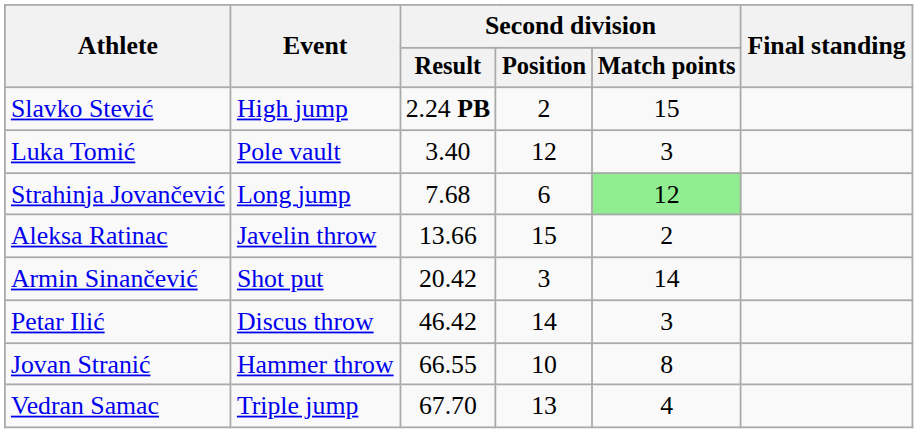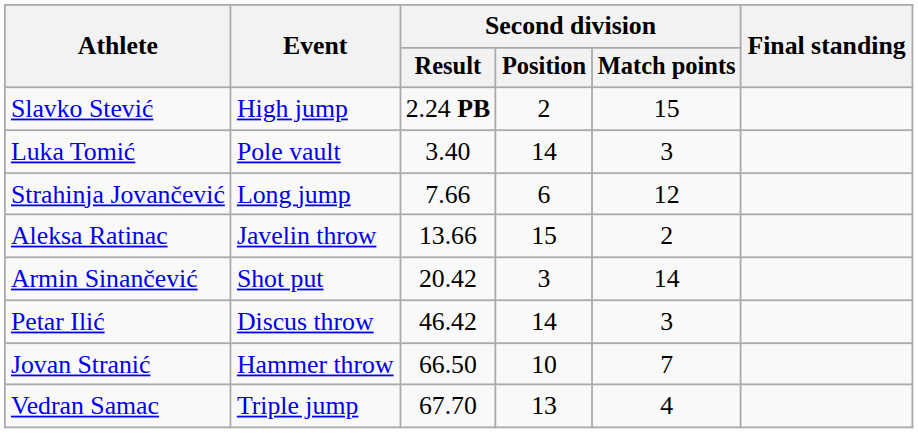Luka Tomić | Second division / Position: 12 -> 14
Strahinja Jovančević | Second division / Result: 7.68 -> 7.66
Strahinja Jovančević | Second division / Match points: lightgreen background -> no background
Jovan Stranić | Second division / Result: 66.55 -> 66.50
Jovan Stranić | Second division / Match points: 8 -> 7
